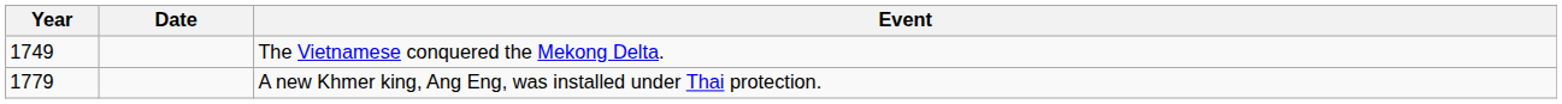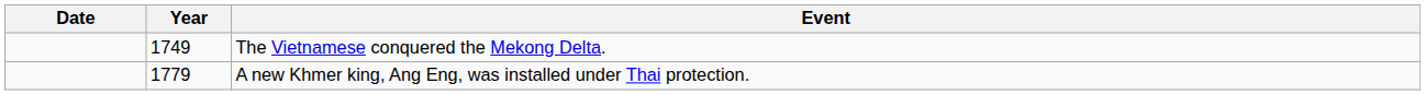columns swapped: Year <-> Date
